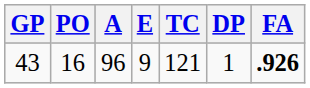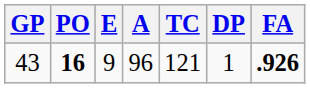columns swapped: A <-> E
43 | PO: normal -> bold
